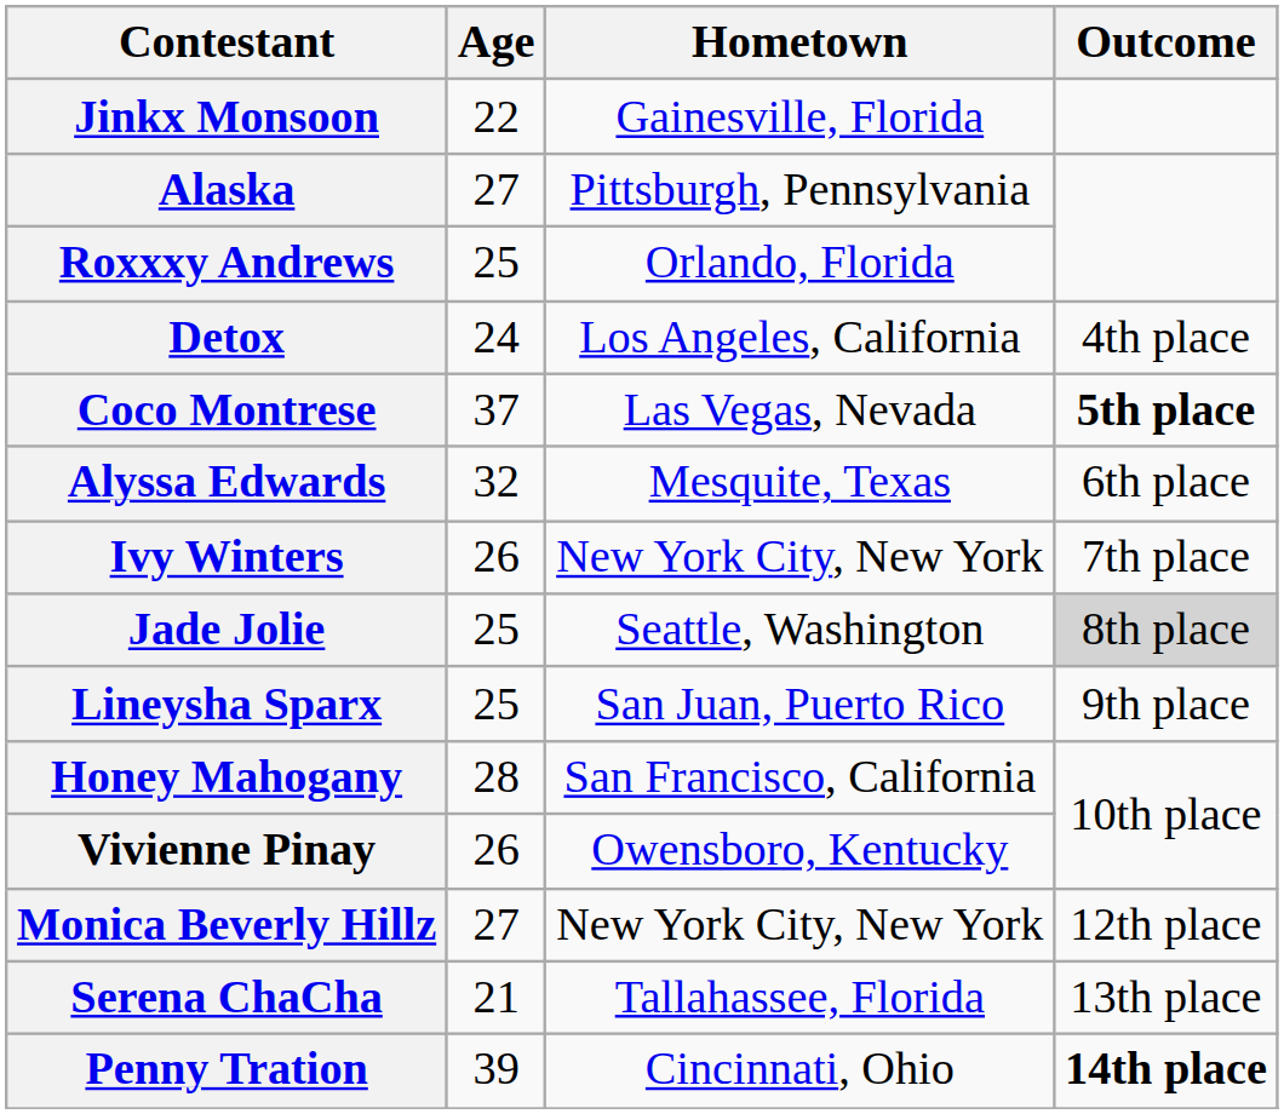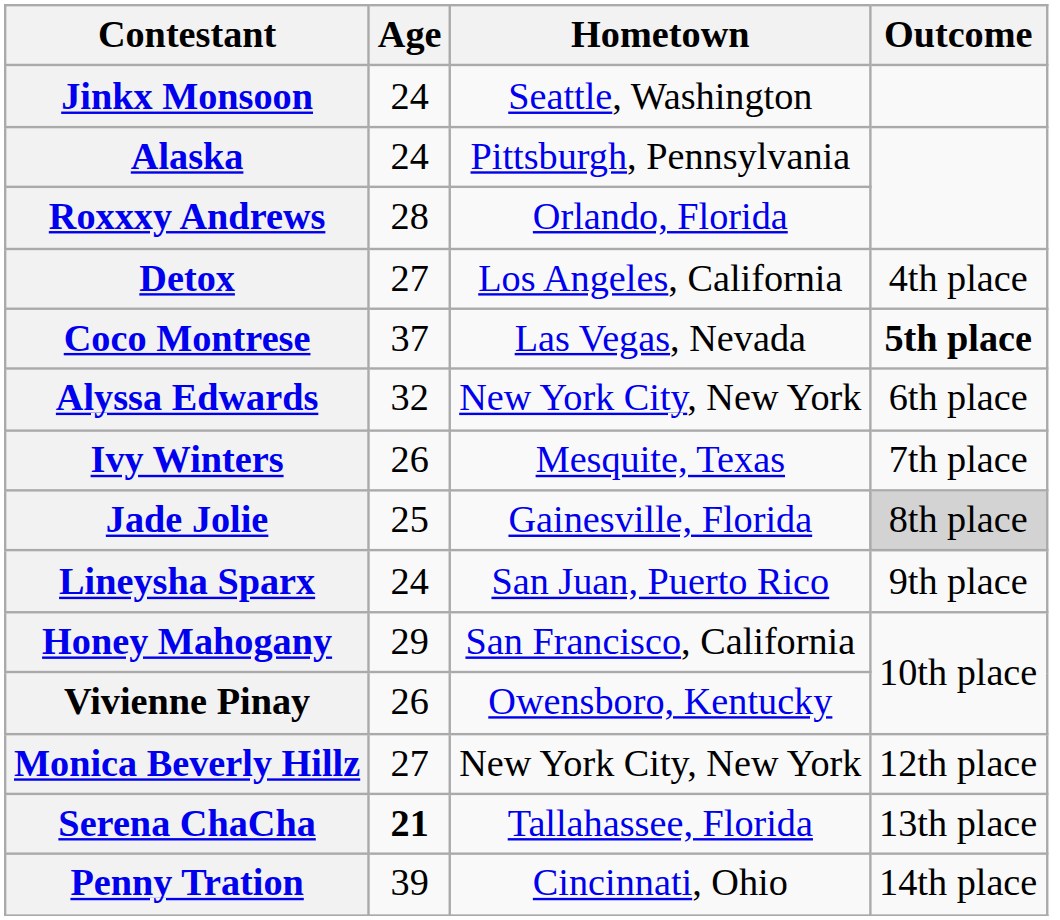Jinkx Monsoon | Age: 22 -> 24
Jinkx Monsoon | Hometown: Gainesville, Florida -> Seattle, Washington
Alaska | Age: 27 -> 24
Roxxxy Andrews | Age: 25 -> 28
Detox | Age: 24 -> 27
Alyssa Edwards | Hometown: Mesquite, Texas -> New York City, New York
Ivy Winters | Hometown: New York City, New York -> Mesquite, Texas
Jade Jolie | Hometown: Seattle, Washington -> Gainesville, Florida
Lineysha Sparx | Age: 25 -> 24
Honey Mahogany | Age: 28 -> 29
Serena ChaCha | Age: normal -> bold
Penny Tration | Outcome: bold -> normal
